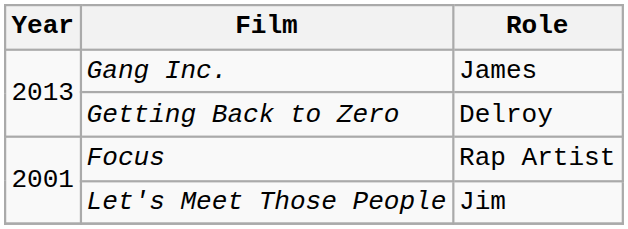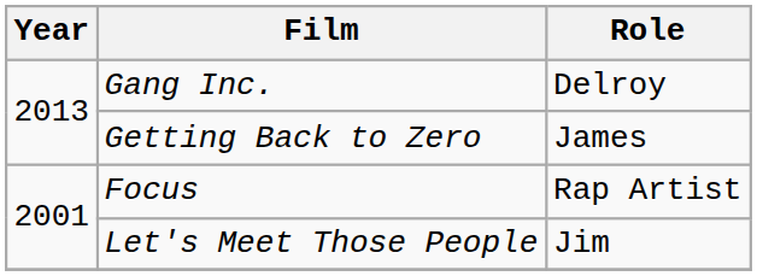Gang Inc. | Role: James -> Delroy
Getting Back to Zero | Role: Delroy -> James
